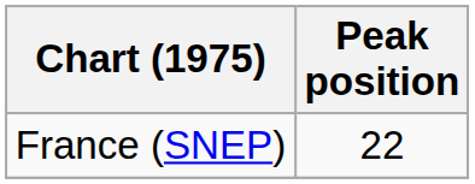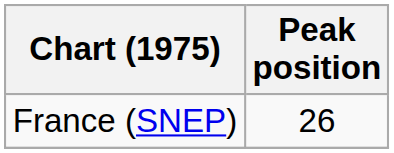France (SNEP) | Peak position: 22 -> 26
